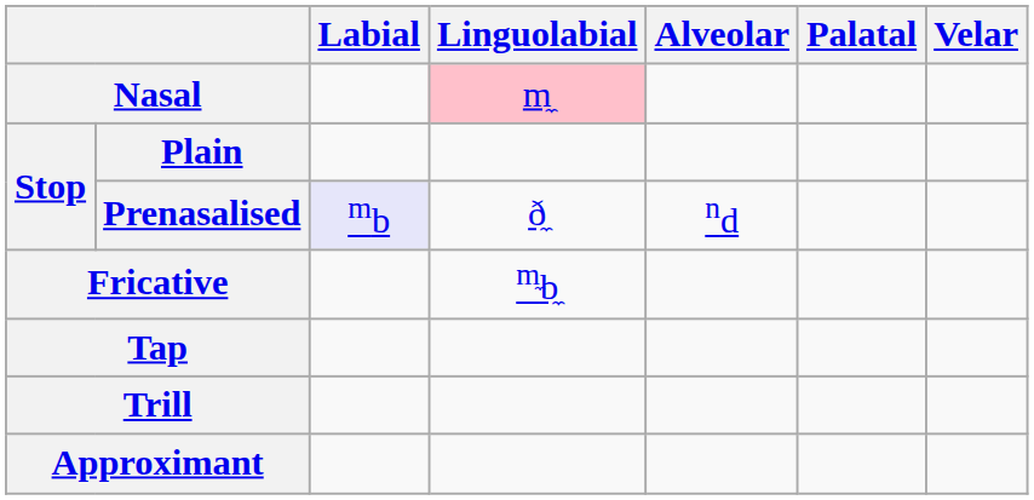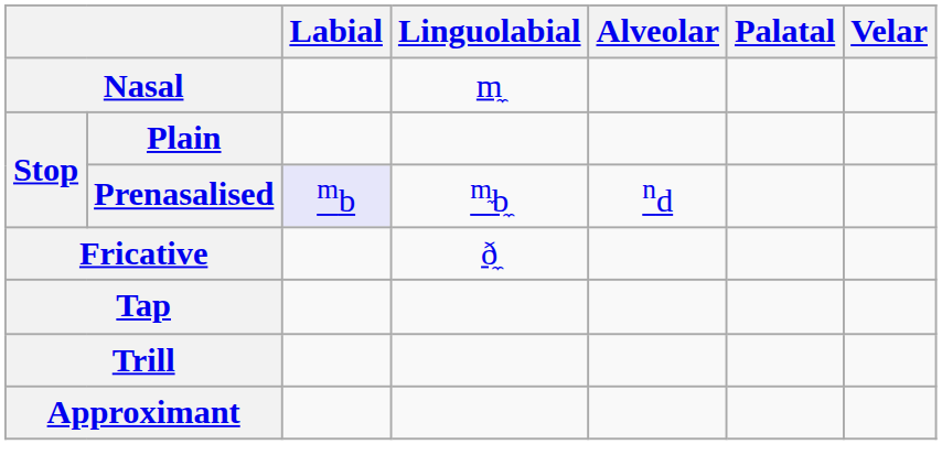Nasal | Linguolabial: pink background -> no background
Prenasalised | Linguolabial: ð̼ -> m̼b̼
Fricative | Linguolabial: m̼b̼ -> ð̼
